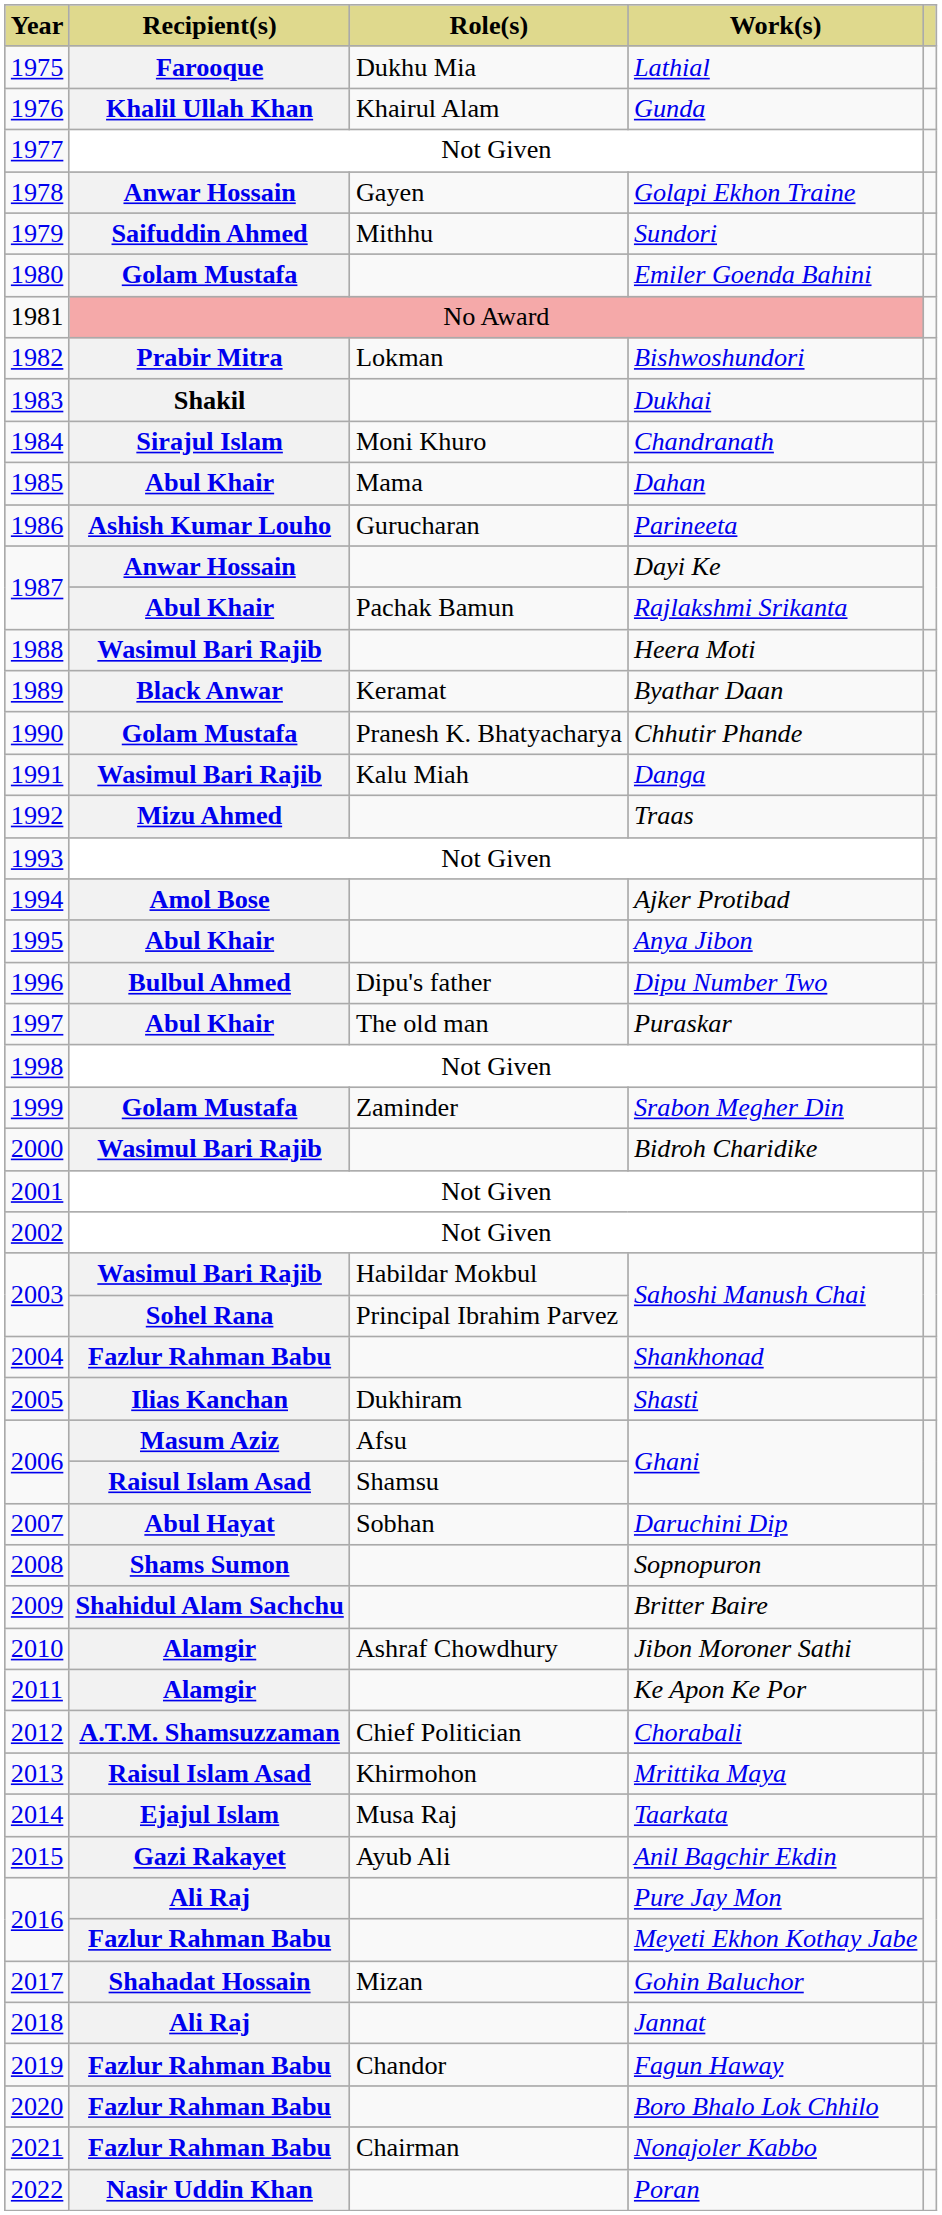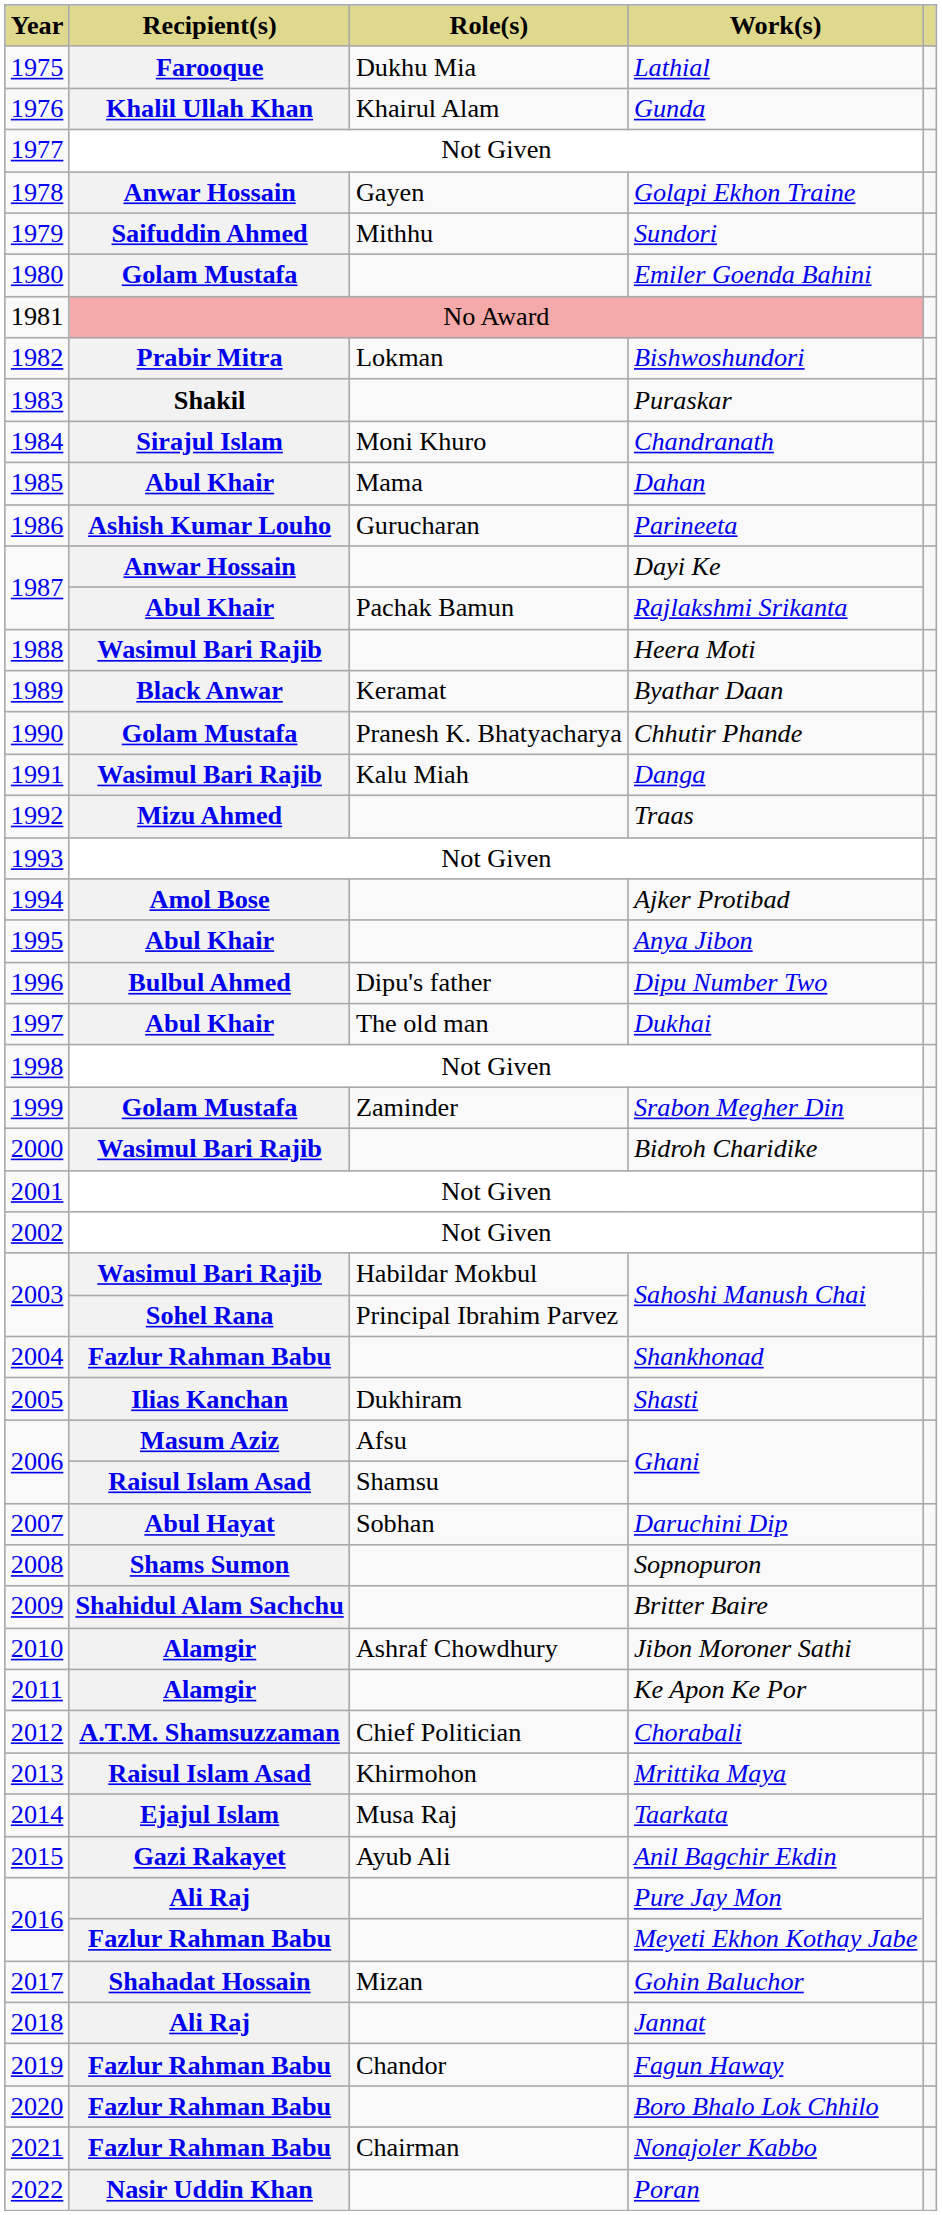1983 | Work(s): Dukhai -> Puraskar
1997 | Work(s): Puraskar -> Dukhai
